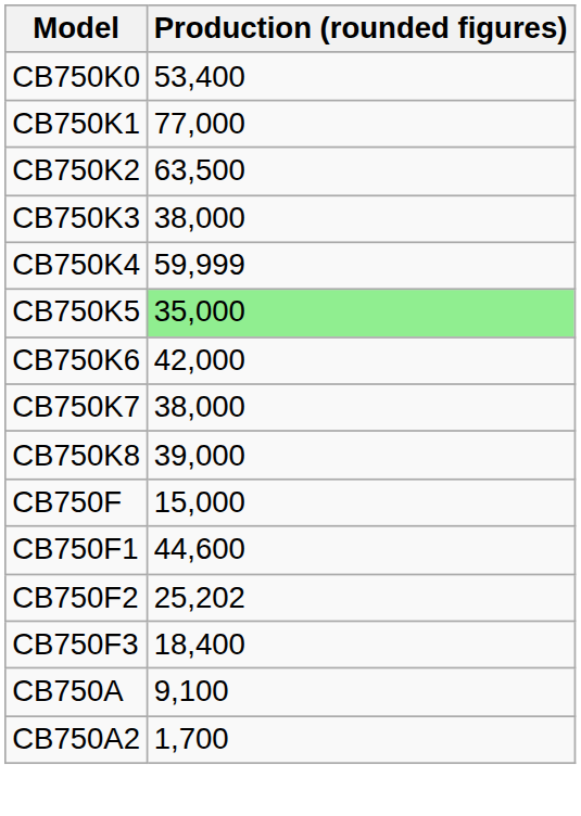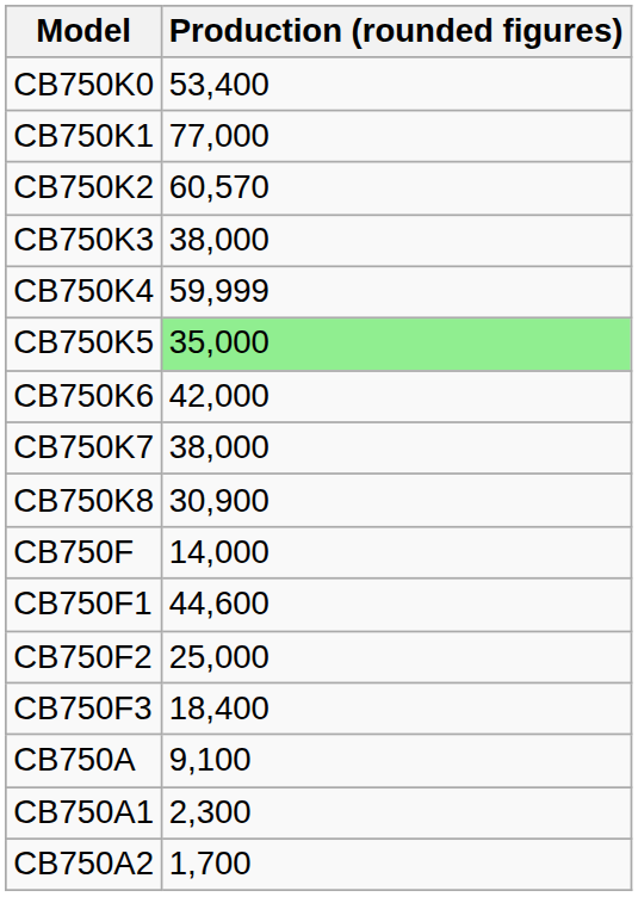CB750K2 | Production (rounded figures): 63,500 -> 60,570
CB750K8 | Production (rounded figures): 39,000 -> 30,900
CB750F | Production (rounded figures): 15,000 -> 14,000
CB750F2 | Production (rounded figures): 25,202 -> 25,000
+ row: CB750A1 | 2,300
